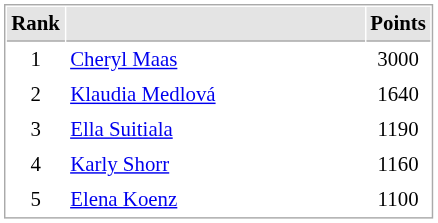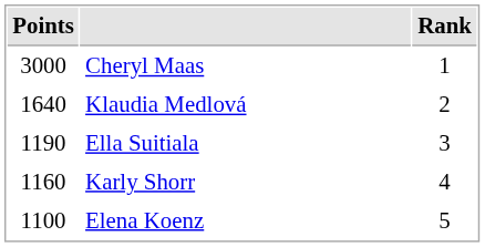columns swapped: Rank <-> Points
